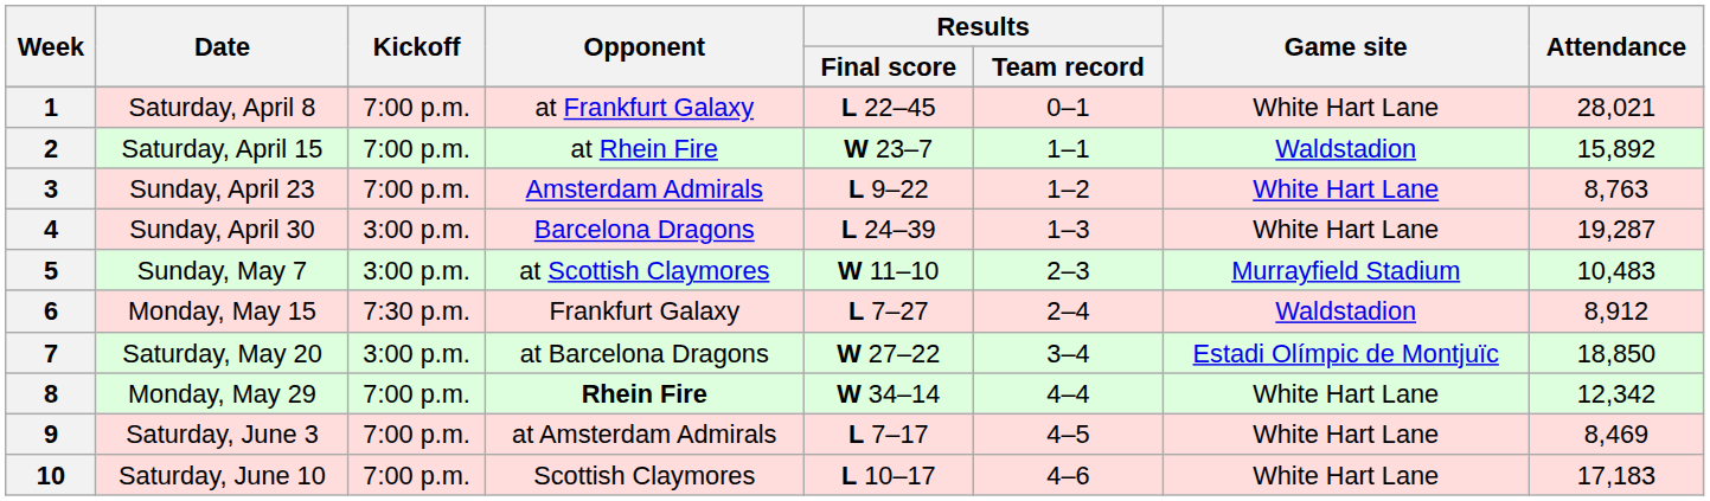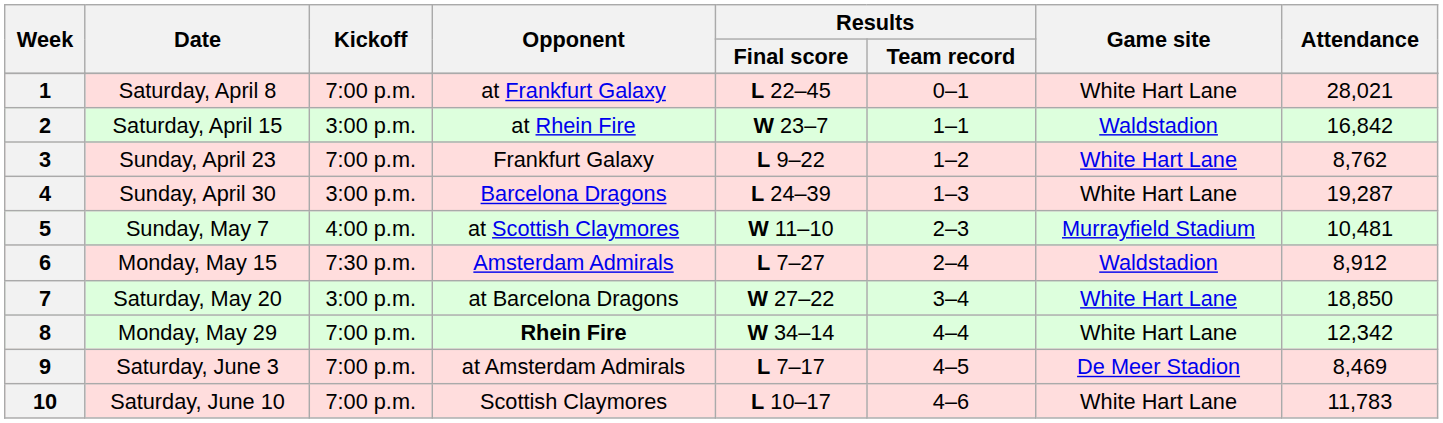2 | Kickoff: 7:00 p.m. -> 3:00 p.m.
2 | Attendance: 15,892 -> 16,842
3 | Opponent: Amsterdam Admirals -> Frankfurt Galaxy
3 | Attendance: 8,763 -> 8,762
5 | Kickoff: 3:00 p.m. -> 4:00 p.m.
5 | Attendance: 10,483 -> 10,481
6 | Opponent: Frankfurt Galaxy -> Amsterdam Admirals
7 | Game site: Estadi Olímpic de Montjuïc -> White Hart Lane
9 | Game site: White Hart Lane -> De Meer Stadion
10 | Attendance: 17,183 -> 11,783
